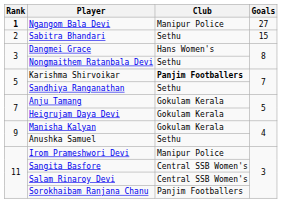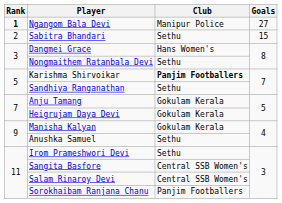Irom Prameshwori Devi | Club: Manipur Police -> Sethu
